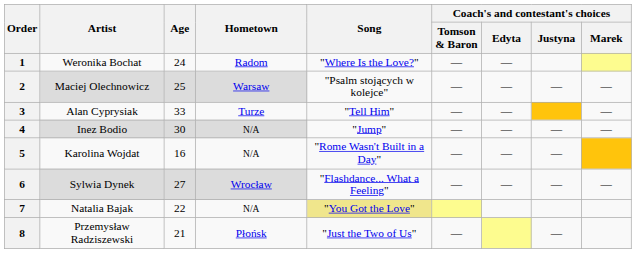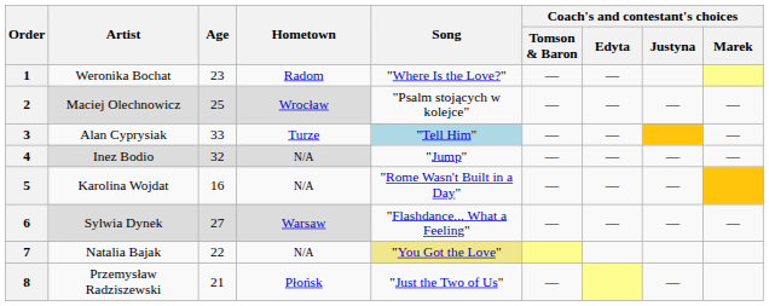1 | Age: 24 -> 23
2 | Hometown: Warsaw -> Wrocław
3 | Song: no background -> lightblue background
4 | Age: 30 -> 32
6 | Hometown: Wrocław -> Warsaw
